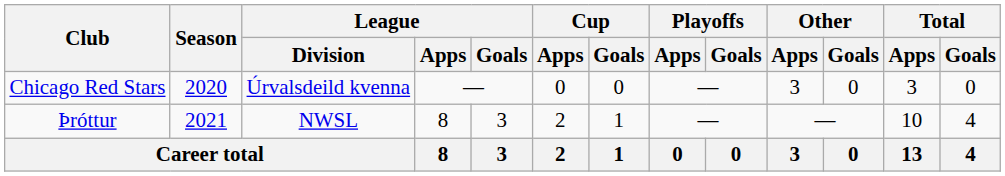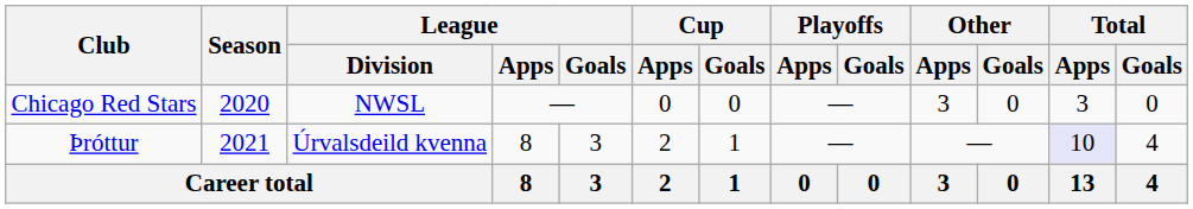Chicago Red Stars | League / Division: Úrvalsdeild kvenna -> NWSL
Þróttur | League / Division: NWSL -> Úrvalsdeild kvenna
Þróttur | Total / Apps: no background -> lavender background
